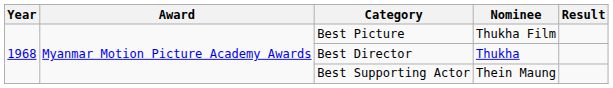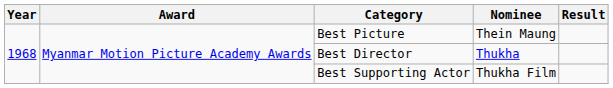Best Picture | Nominee: Thukha Film -> Thein Maung
Best Supporting Actor | Nominee: Thein Maung -> Thukha Film
